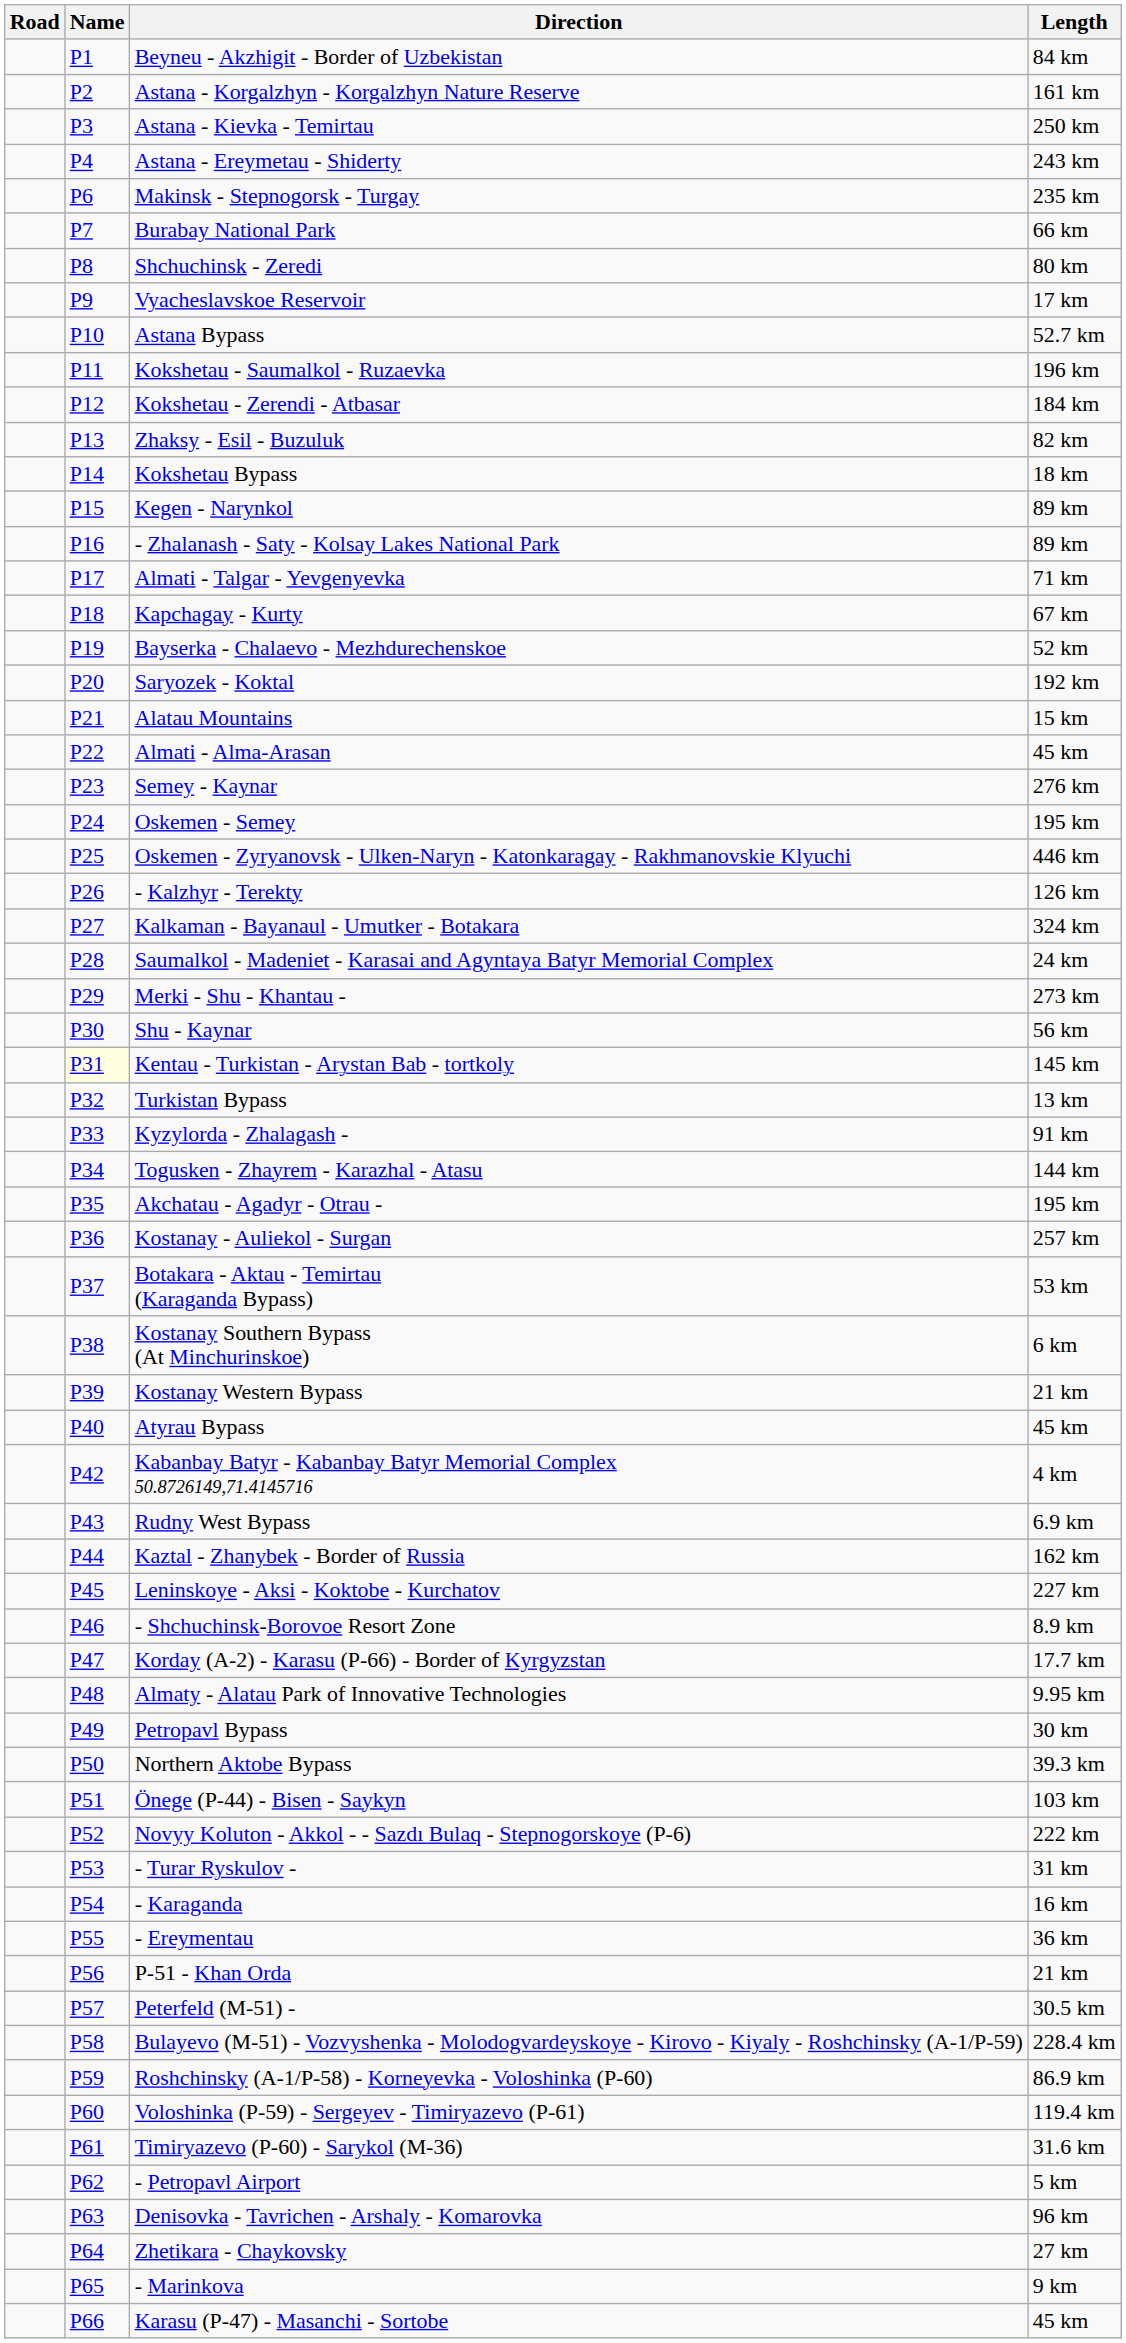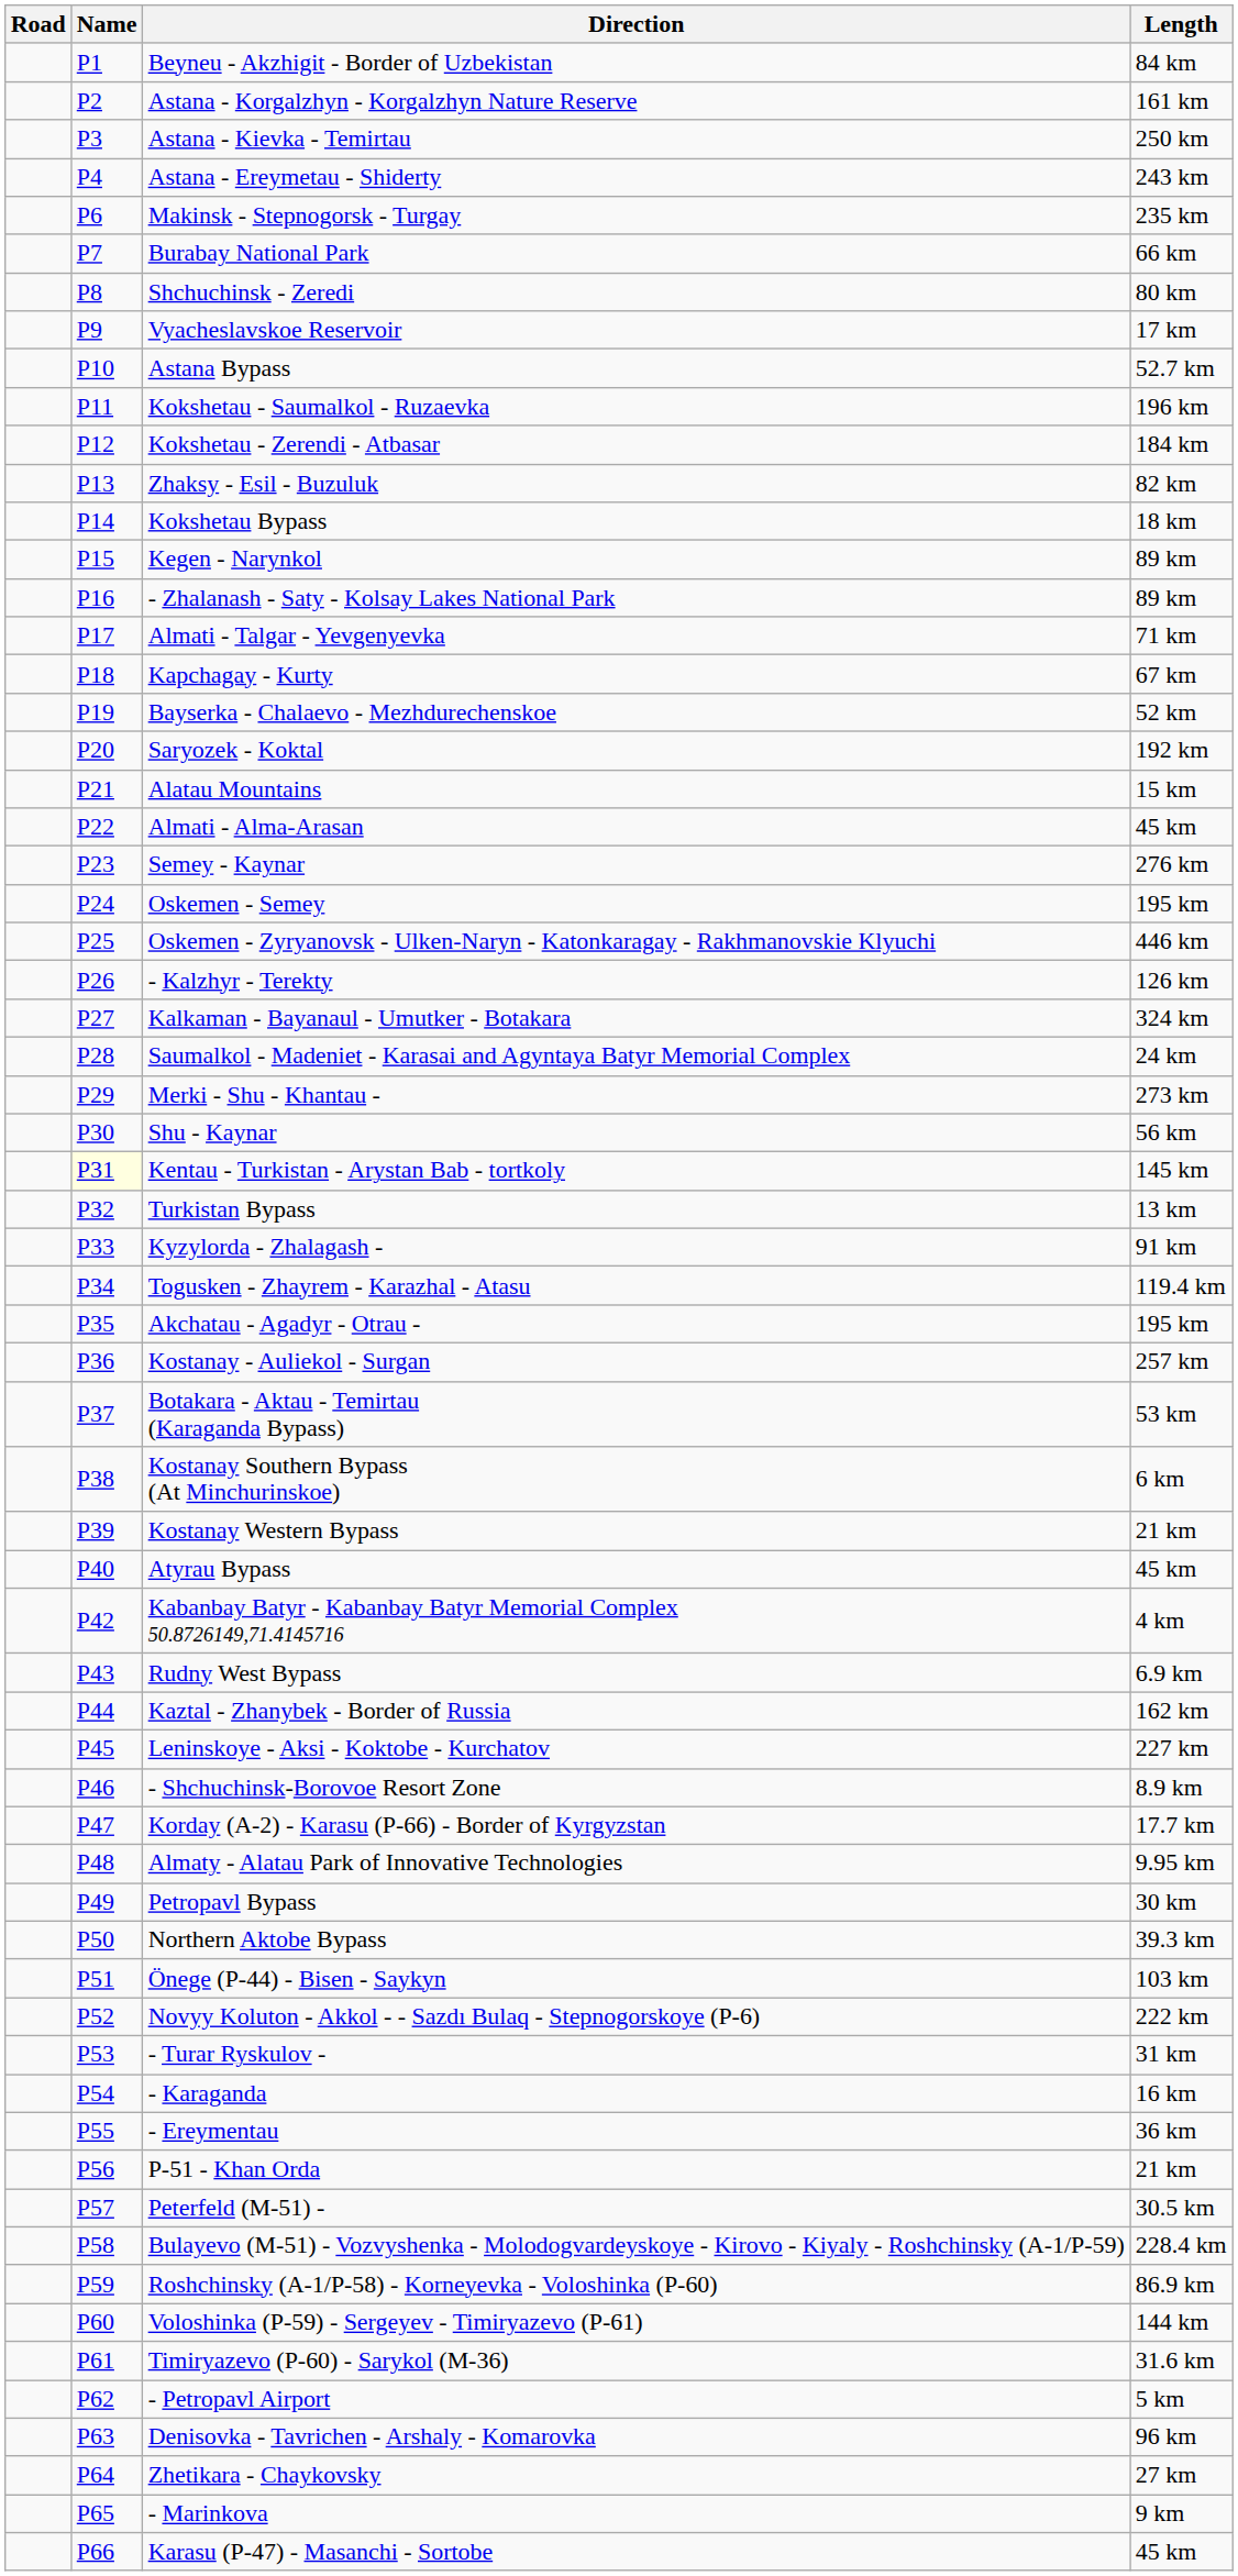Togusken - Zhayrem - Karazhal - Atasu | Length: 144 km -> 119.4 km
Voloshinka (P-59) - Sergeyev - Timiryazevo (P-61) | Length: 119.4 km -> 144 km
